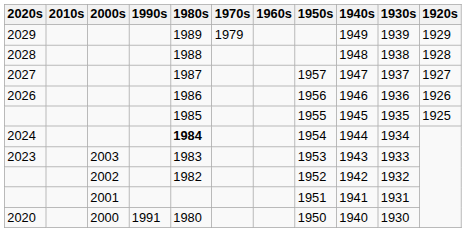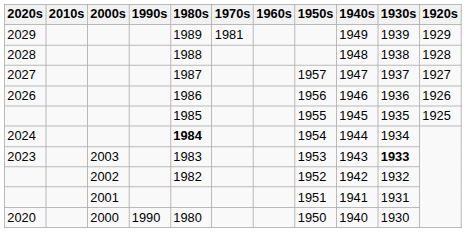2029 | 1970s: 1979 -> 1981
2023 | 1930s: normal -> bold
2020 | 1990s: 1991 -> 1990
